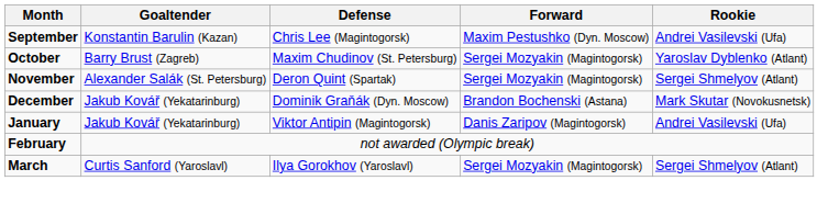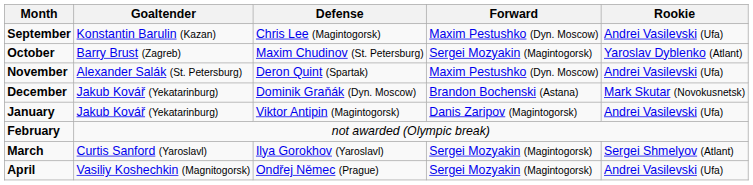November | Forward: Sergei Mozyakin (Magintogorsk) -> Maxim Pestushko (Dyn. Moscow)
November | Rookie: Sergei Shmelyov (Atlant) -> Andrei Vasilevski (Ufa)
+ row: April | Vasiliy Koshechkin (Magnitogorsk) | Ondřej Němec (Prague) | Sergei Mozyakin (Magintogorsk) | Andrei Vasilevski (Ufa)
